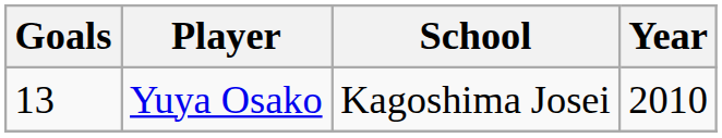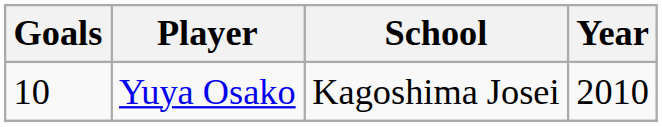Yuya Osako | Goals: 13 -> 10
